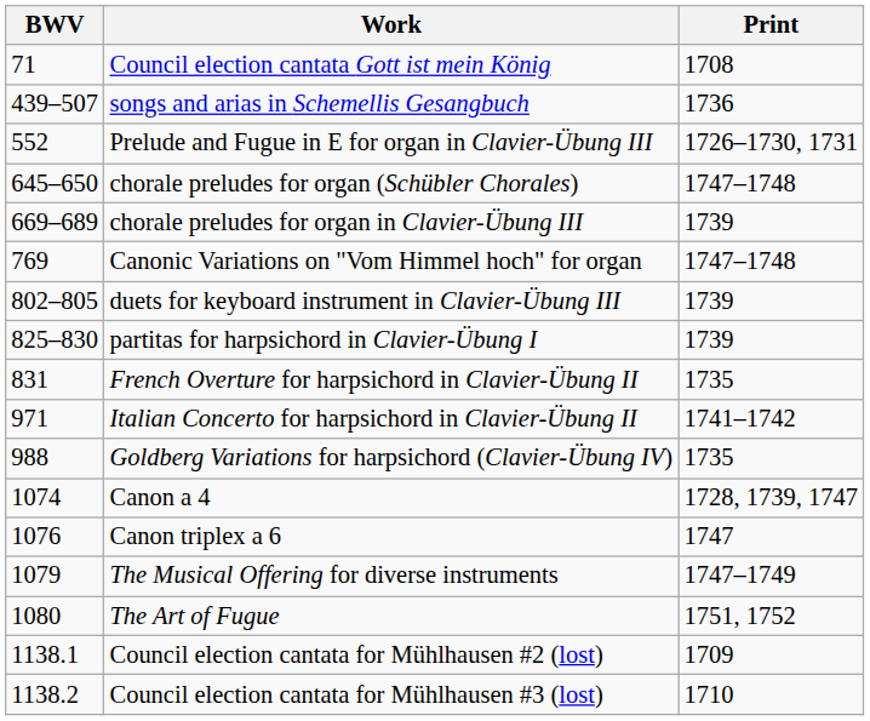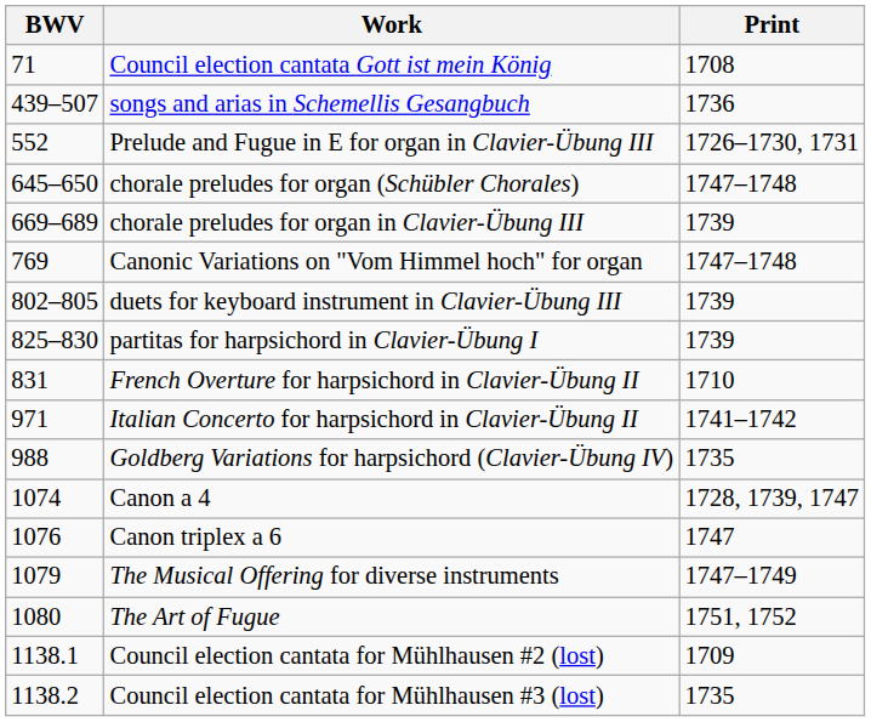French Overture for harpsichord in Clavier-Übung II | Print: 1735 -> 1710
Council election cantata for Mühlhausen #3 (lost) | Print: 1710 -> 1735
